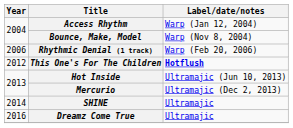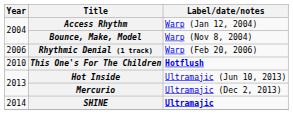This One's For The Children | Year: 2012 -> 2010
SHINE | Label/date/notes: normal -> bold
- row: 2016 | Dreamz Come True | Ultramajic
